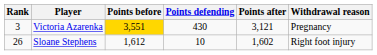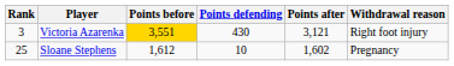Victoria Azarenka | Withdrawal reason: Pregnancy -> Right foot injury
Sloane Stephens | Rank: 26 -> 25
Sloane Stephens | Withdrawal reason: Right foot injury -> Pregnancy
